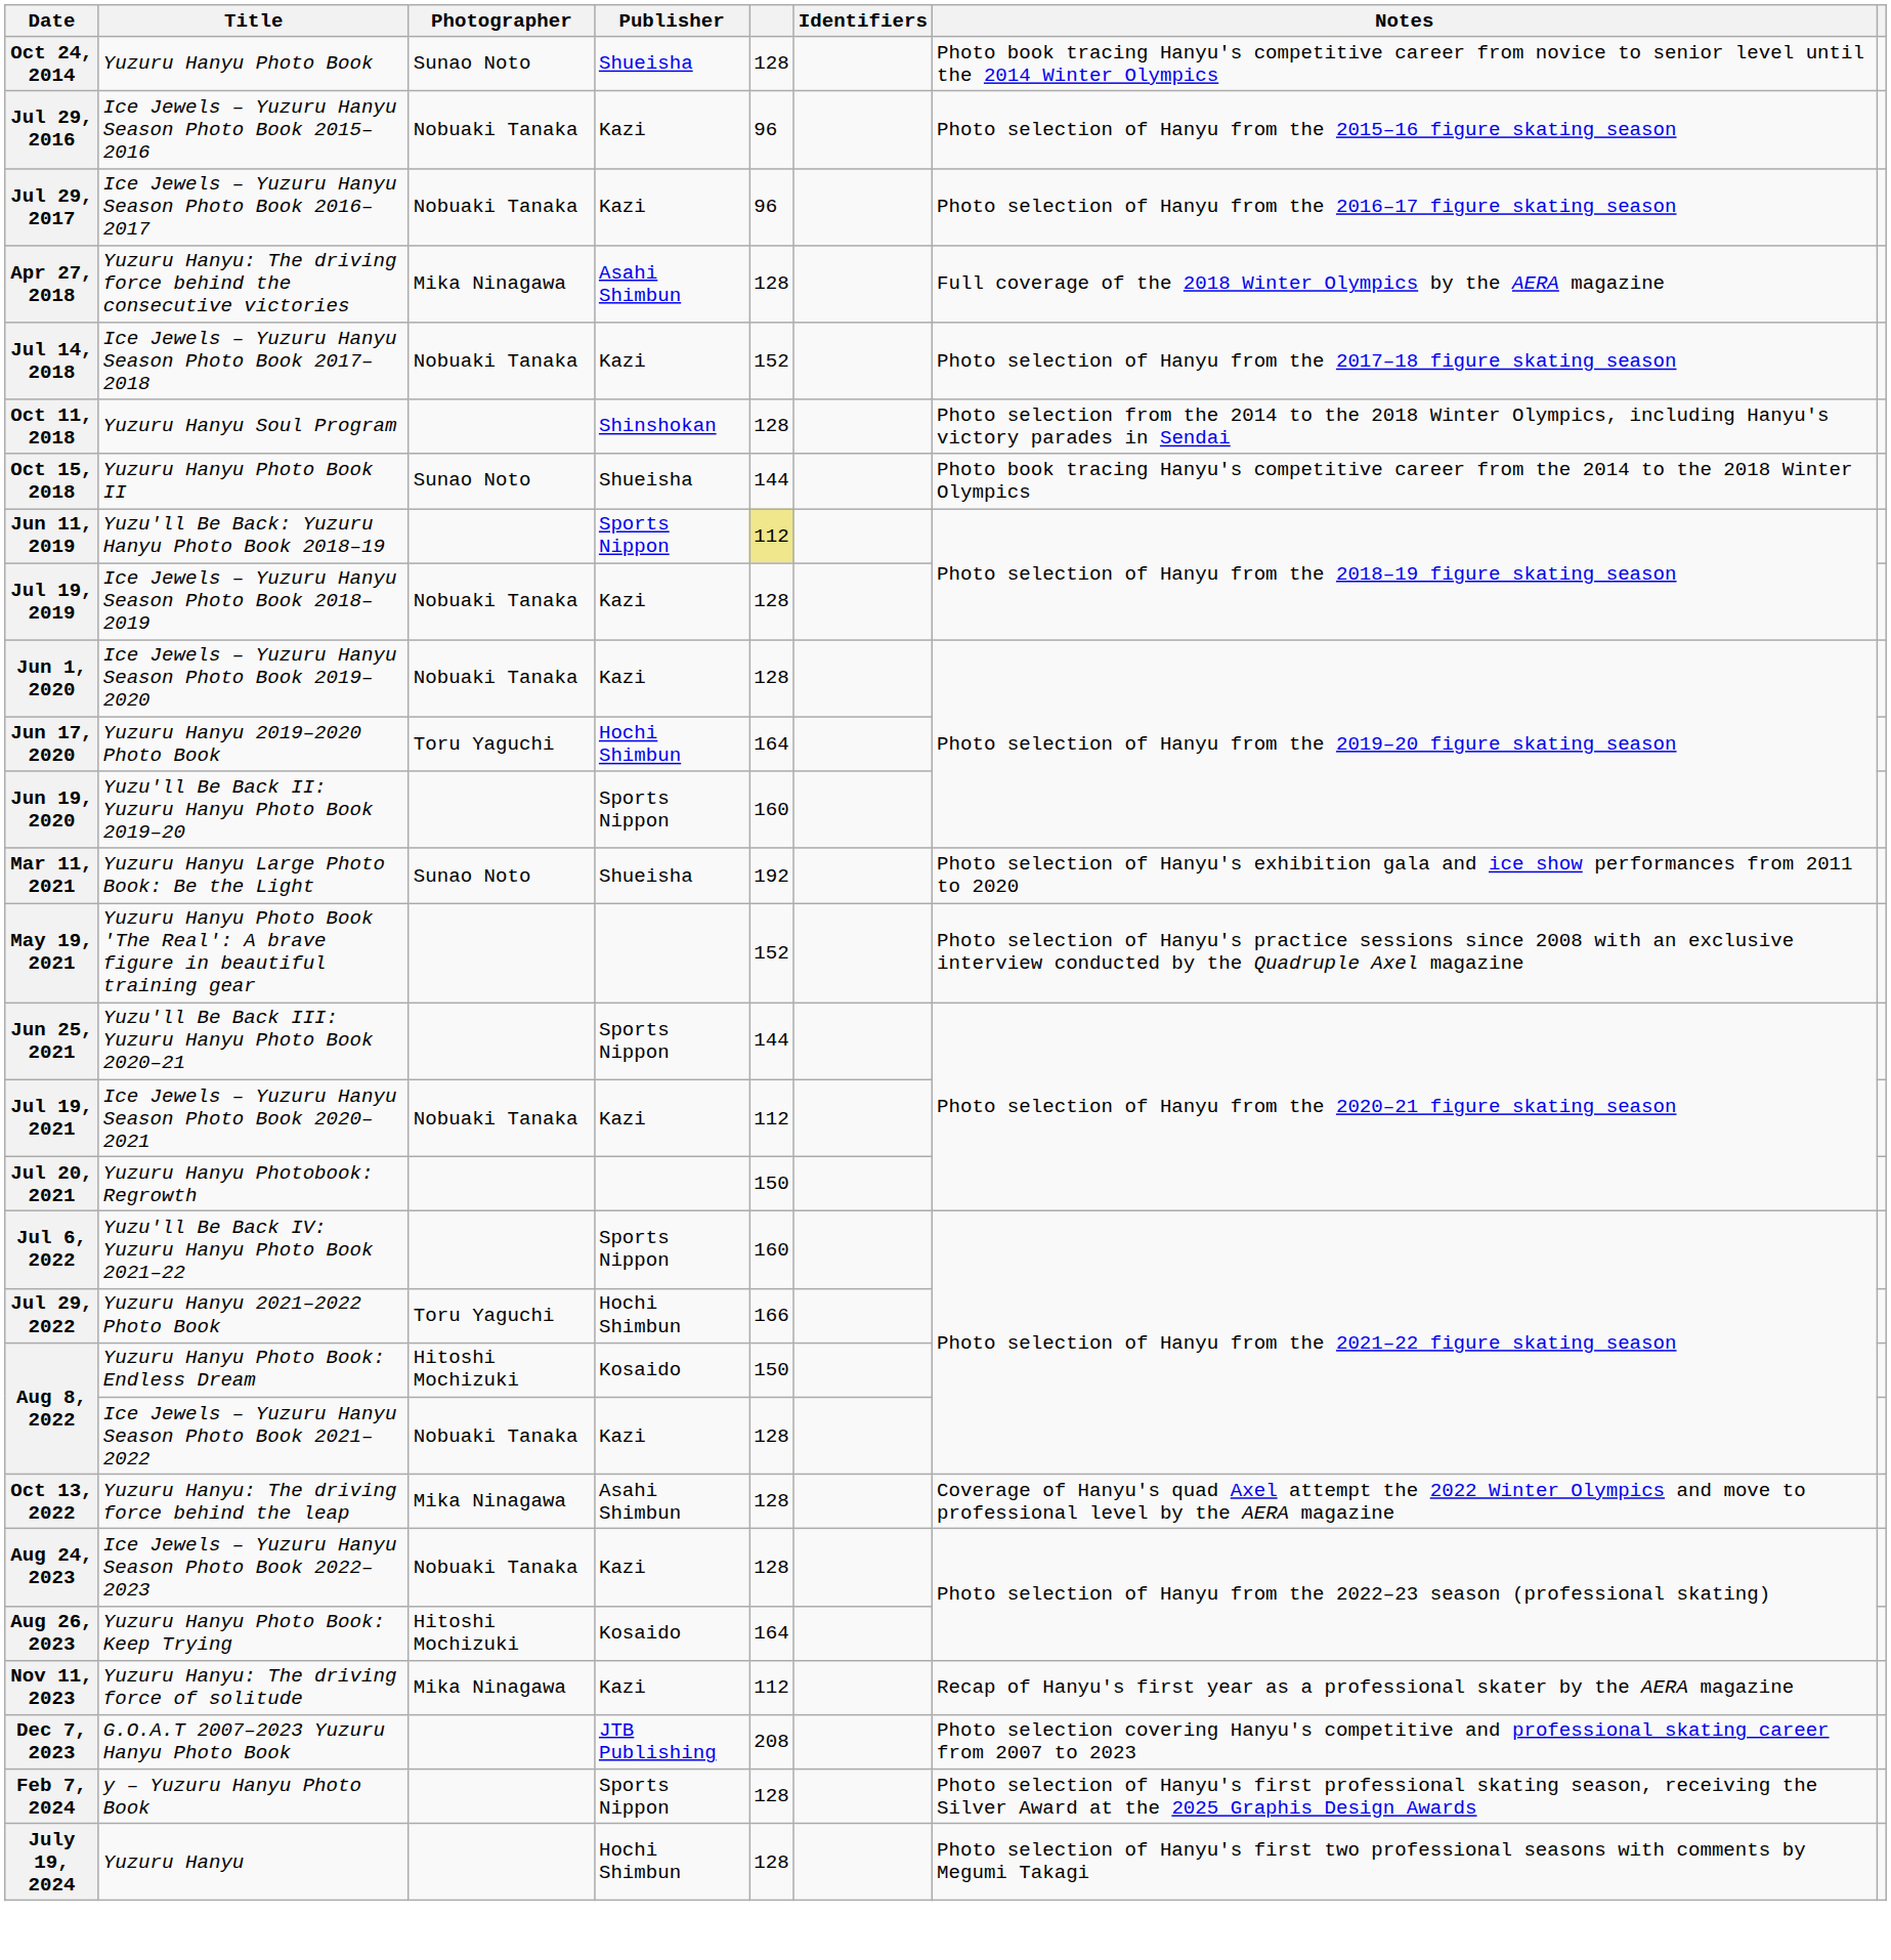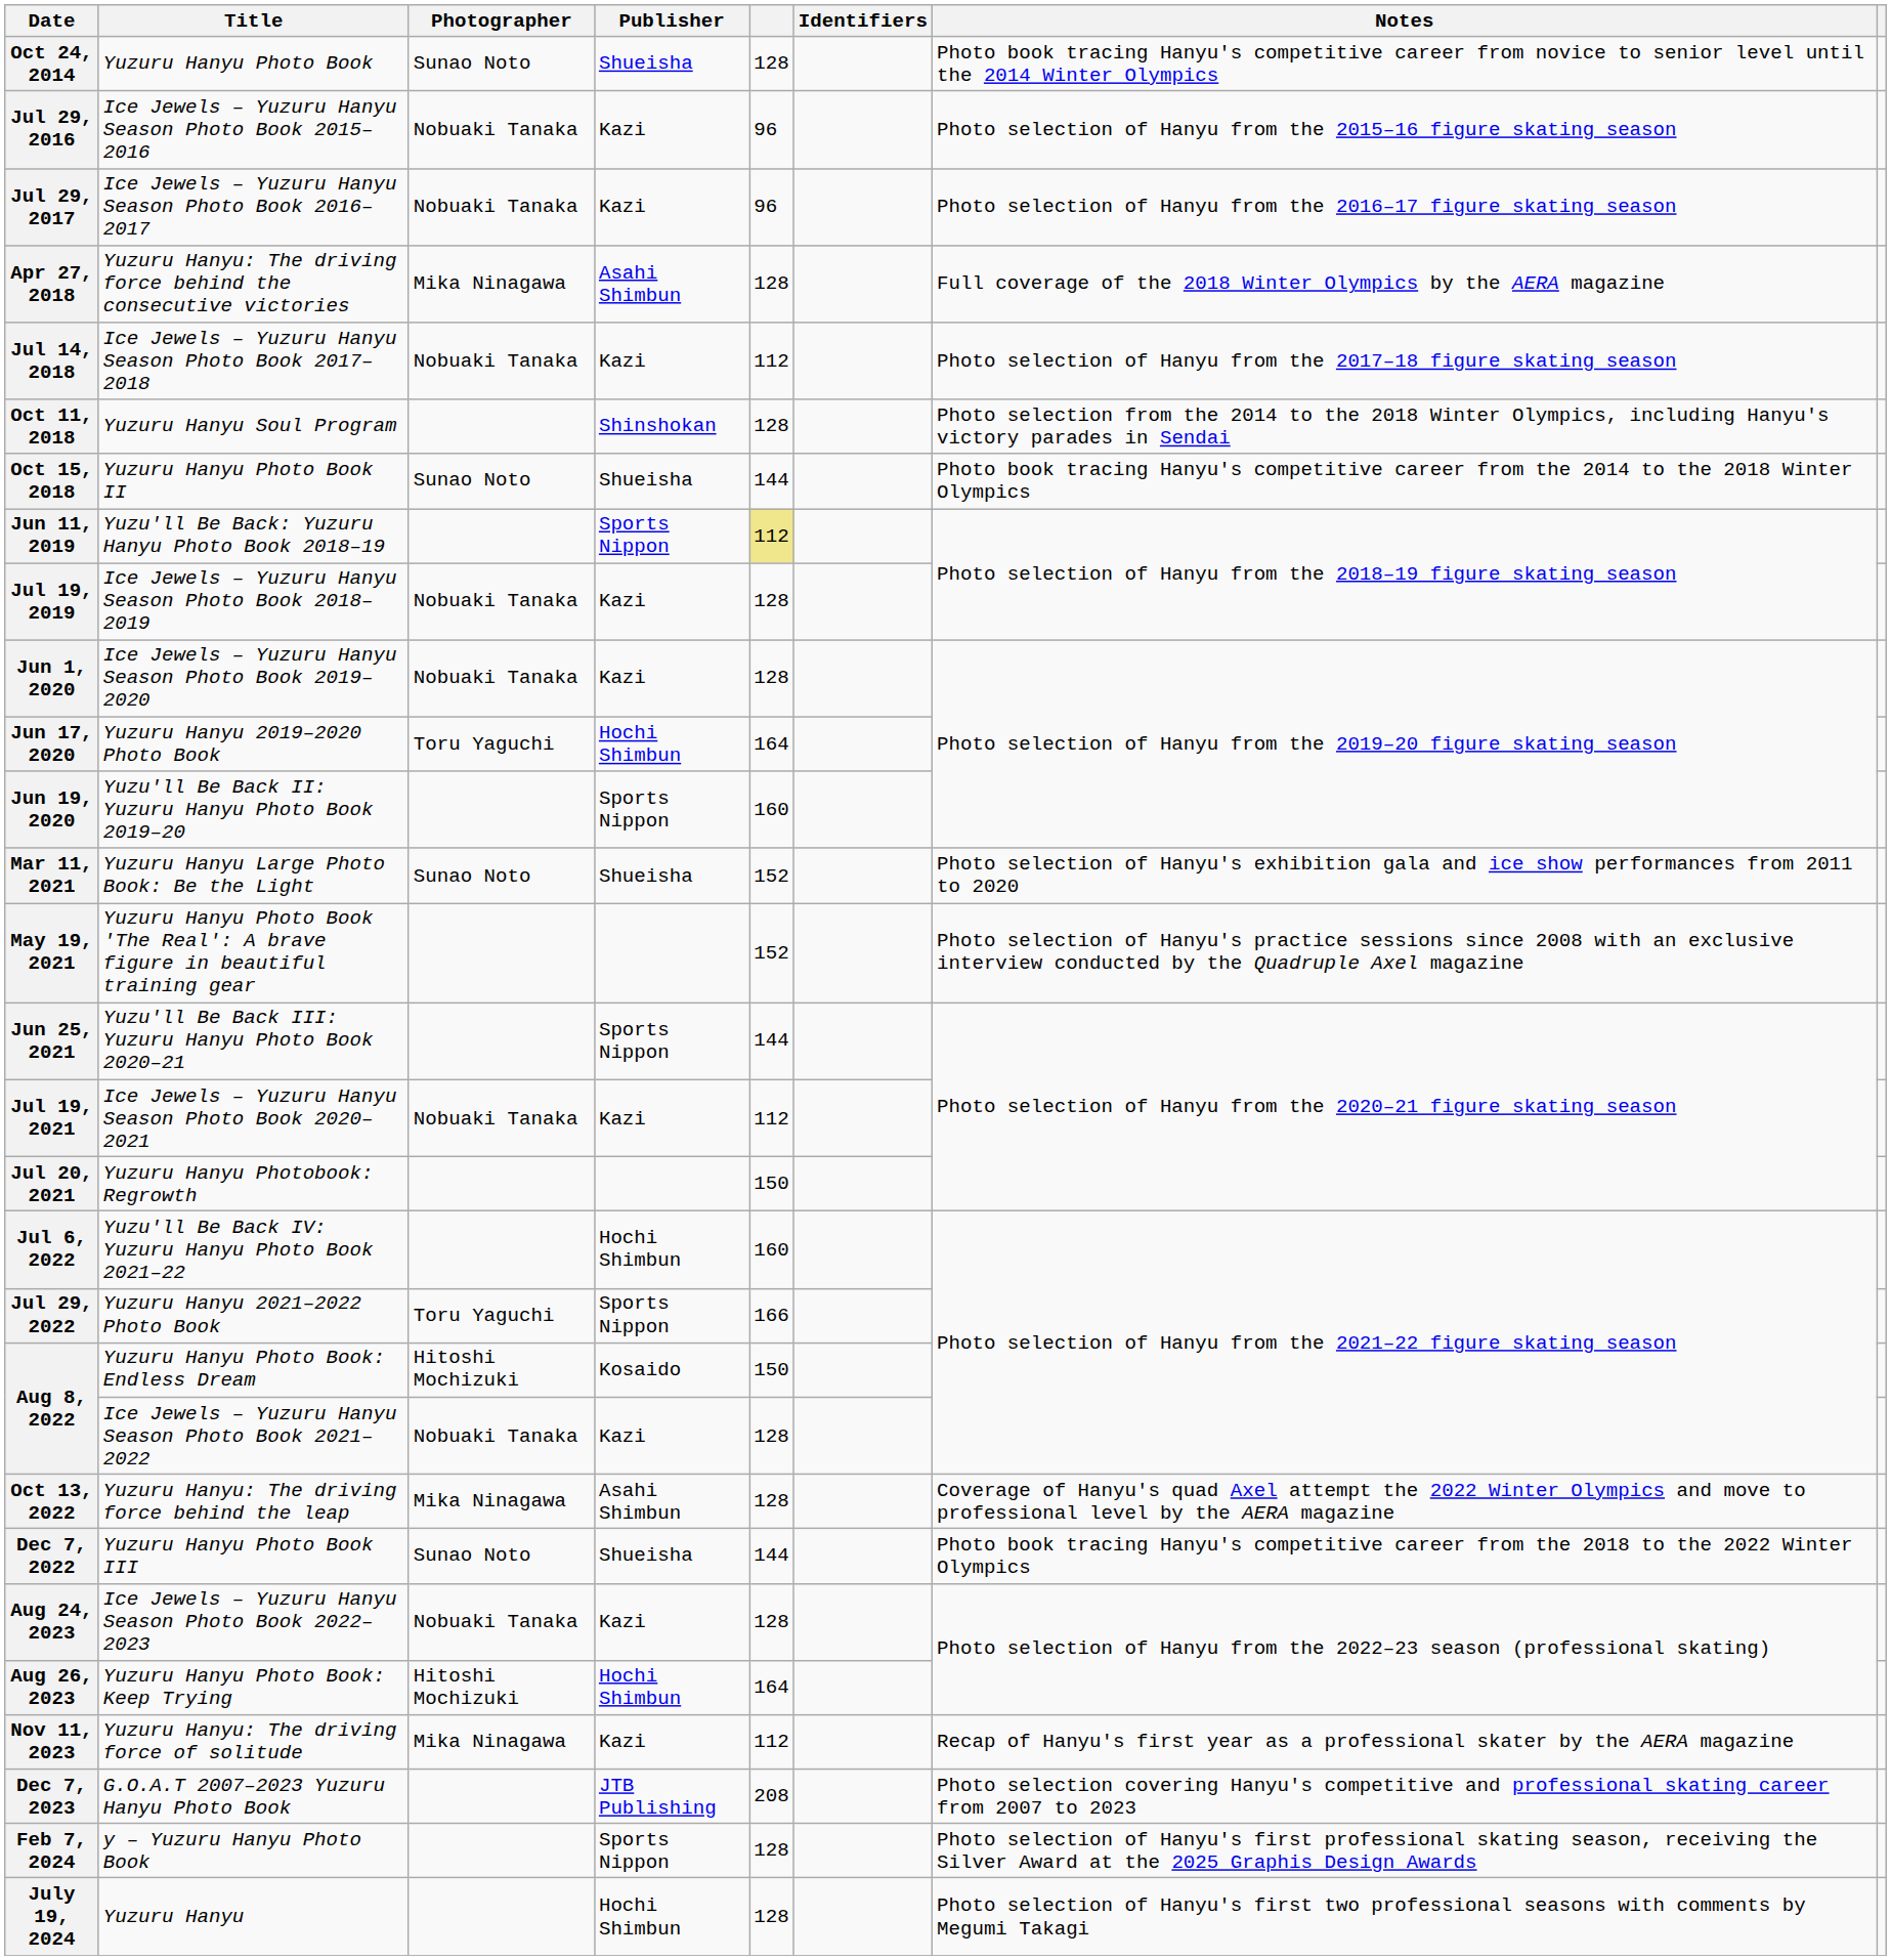Jul 14, 2018 | column 5: 152 -> 112
Mar 11, 2021 | column 5: 192 -> 152
Jul 6, 2022 | Publisher: Sports Nippon -> Hochi Shimbun
Jul 29, 2022 | Publisher: Hochi Shimbun -> Sports Nippon
+ row: Dec 7, 2022 | Yuzuru Hanyu Photo Book III | Sunao Noto | Shueisha | 144 | Photo book tracing Hanyu's competitive career from the 2018 to the 2022 Winter Olympics
Aug 26, 2023 | Publisher: Kosaido -> Hochi Shimbun
